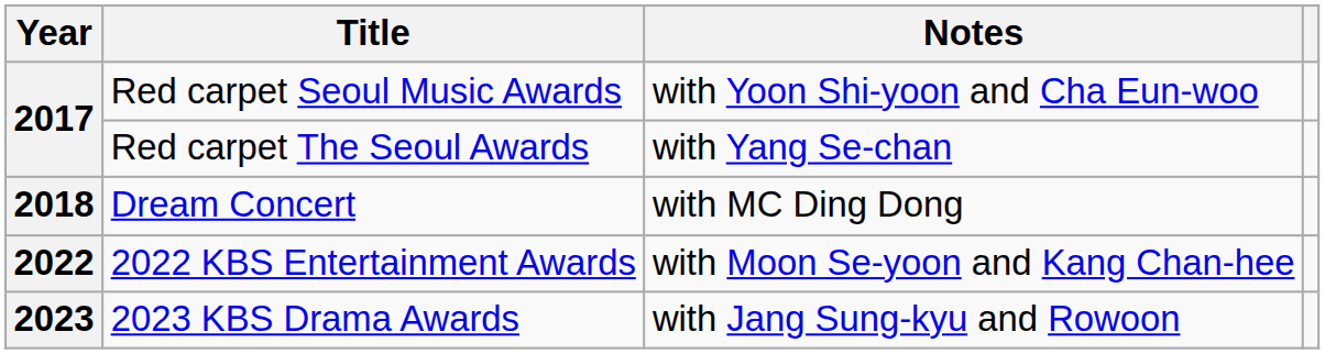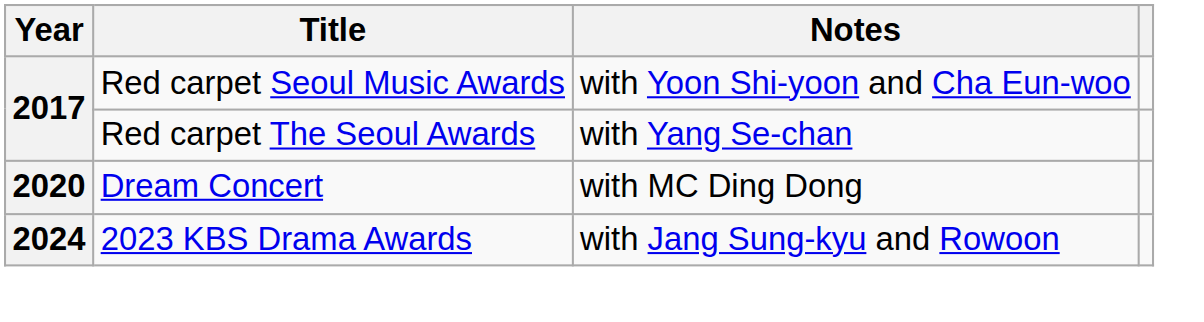Dream Concert | Year: 2018 -> 2020
- row: 2022 | 2022 KBS Entertainment Awards | with Moon Se-yoon and Kang Chan-hee
2023 KBS Drama Awards | Year: 2023 -> 2024
